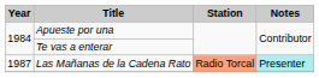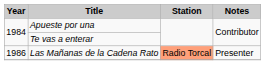Las Mañanas de la Cadena Rato | Year: 1987 -> 1986
Las Mañanas de la Cadena Rato | Notes: paleturquoise background -> no background
